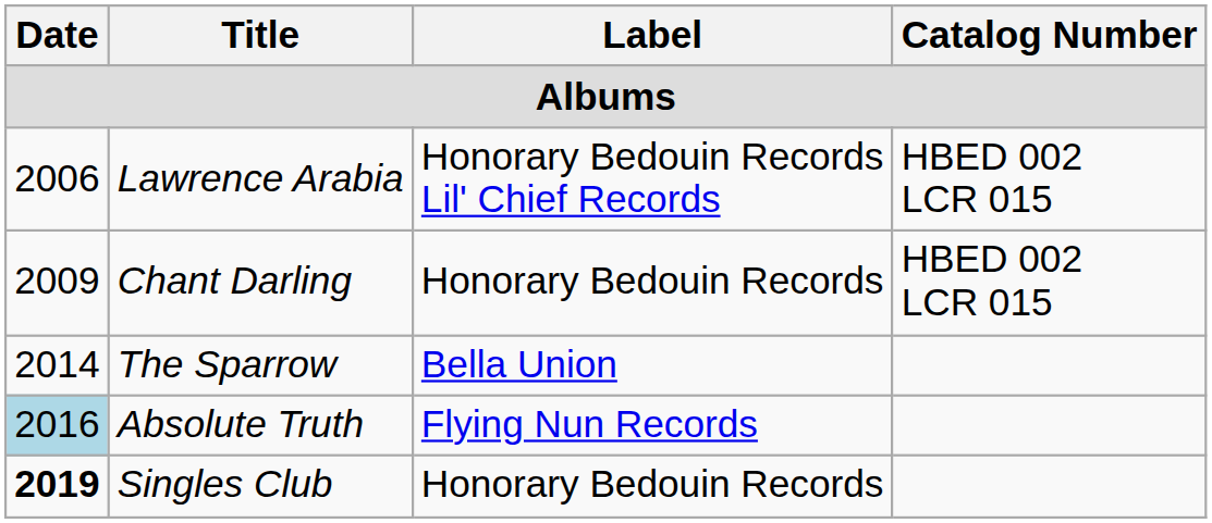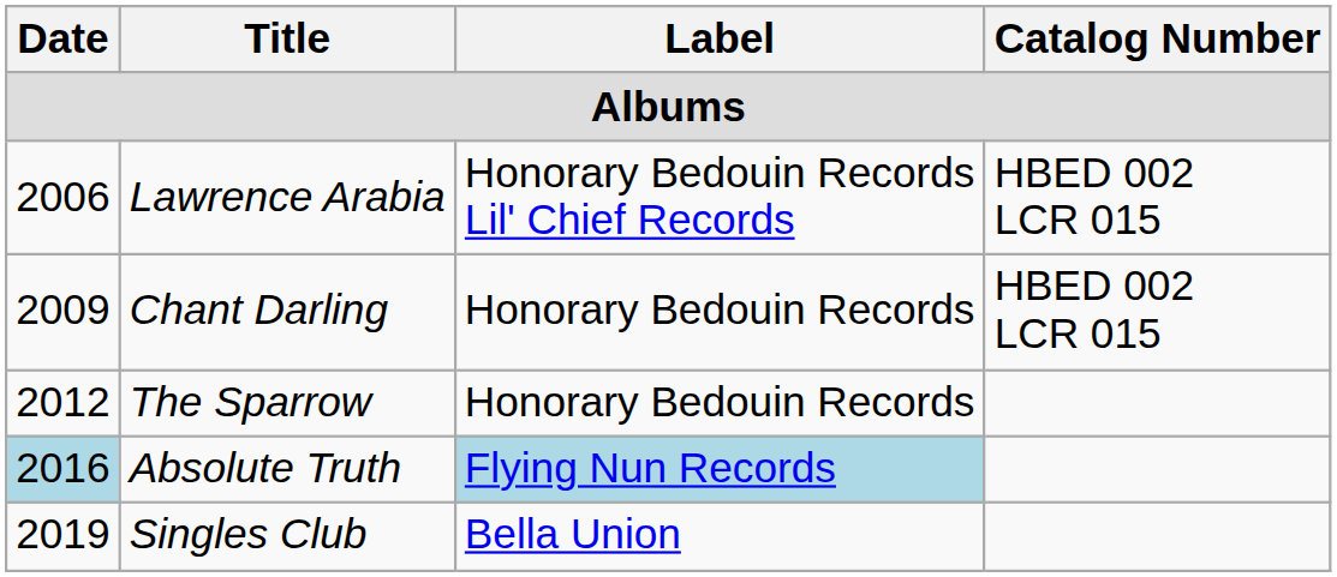The Sparrow | Date: 2014 -> 2012
The Sparrow | Label: Bella Union -> Honorary Bedouin Records
Absolute Truth | Label: no background -> lightblue background
Singles Club | Date: bold -> normal
Singles Club | Label: Honorary Bedouin Records -> Bella Union
